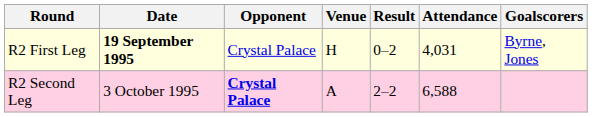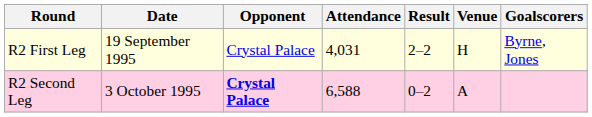columns swapped: Venue <-> Attendance
R2 First Leg | Date: bold -> normal
R2 First Leg | Result: 0–2 -> 2–2
R2 Second Leg | Result: 2–2 -> 0–2
